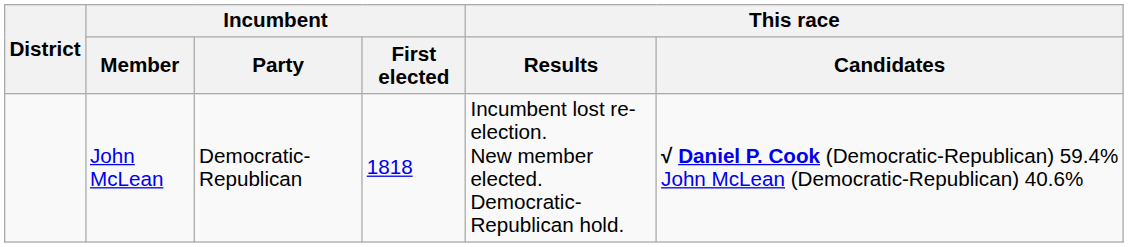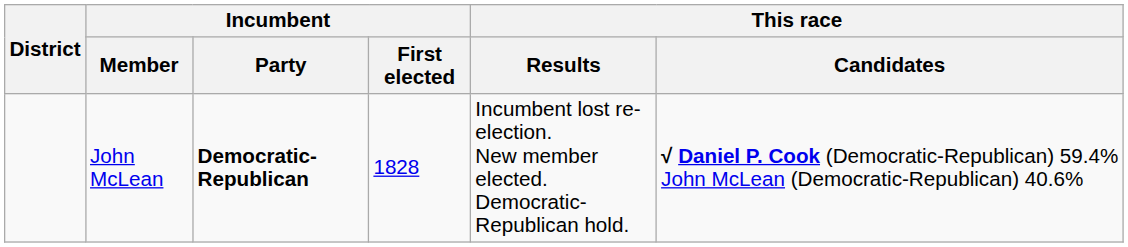John McLean | Incumbent / Party: normal -> bold
John McLean | Incumbent / First elected: 1818 -> 1828
